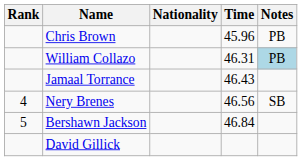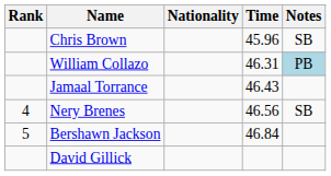Chris Brown | Notes: PB -> SB
